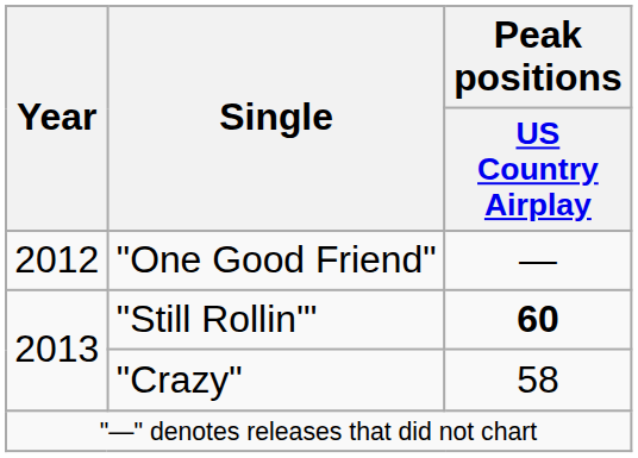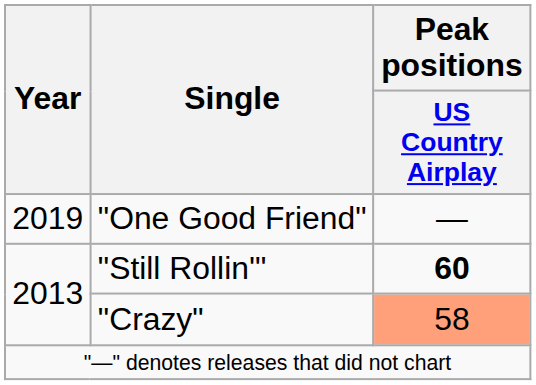"One Good Friend" | Year: 2012 -> 2019
"Crazy" | Peak positions / US Country Airplay: no background -> lightsalmon background
